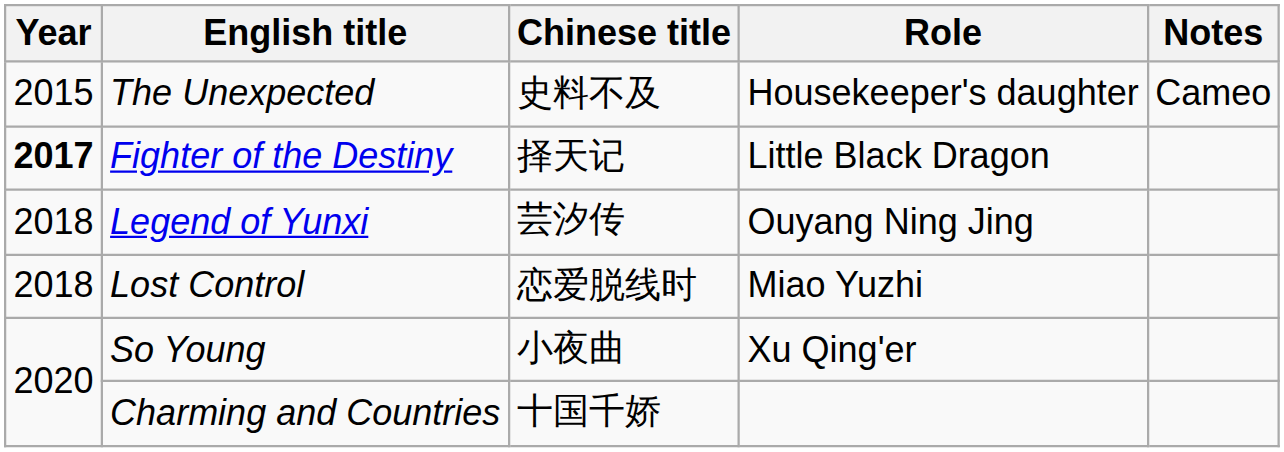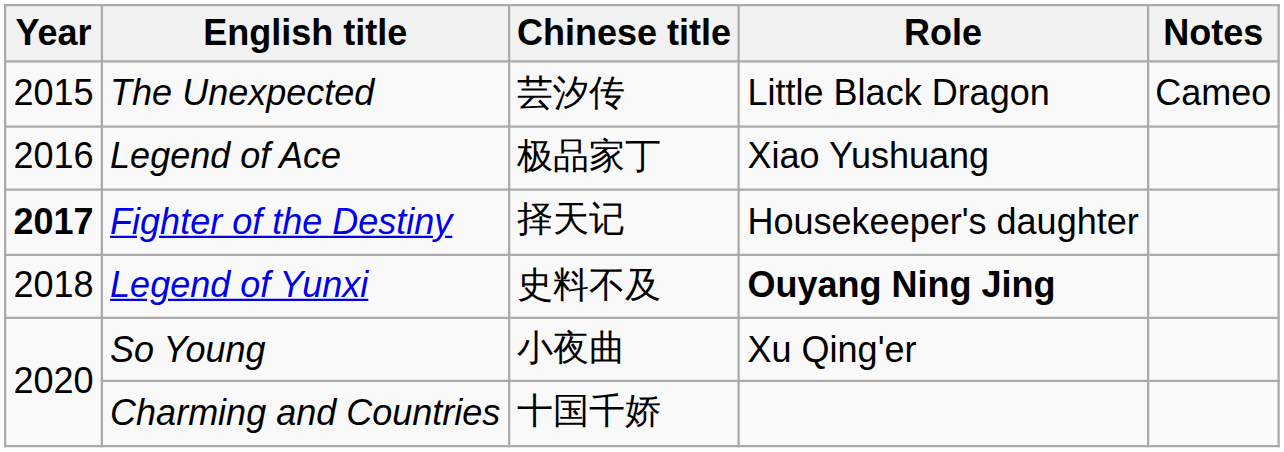The Unexpected | Chinese title: 史料不及 -> 芸汐传
The Unexpected | Role: Housekeeper's daughter -> Little Black Dragon
+ row: 2016 | Legend of Ace | 极品家丁 | Xiao Yushuang
Fighter of the Destiny | Role: Little Black Dragon -> Housekeeper's daughter
Legend of Yunxi | Chinese title: 芸汐传 -> 史料不及
Legend of Yunxi | Role: normal -> bold
- row: 2018 | Lost Control | 恋爱脱线时 | Miao Yuzhi
